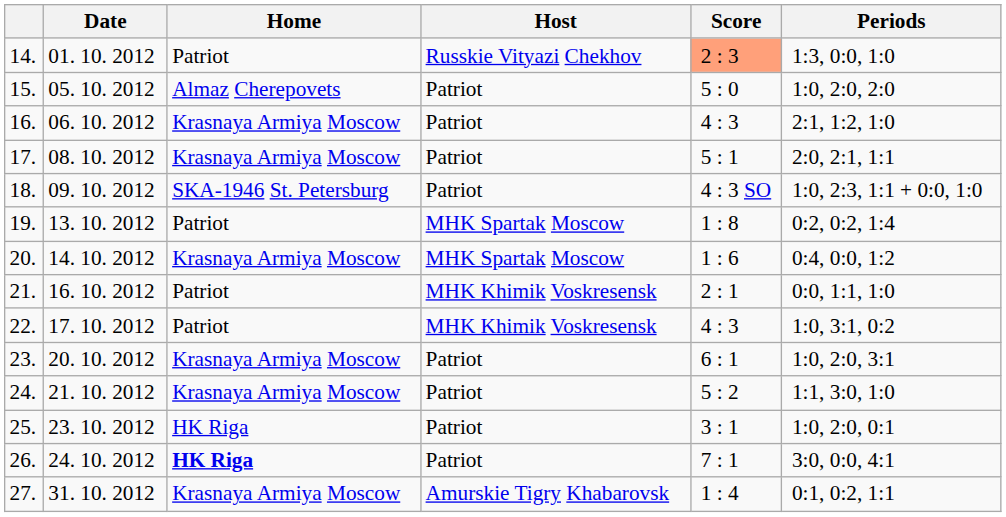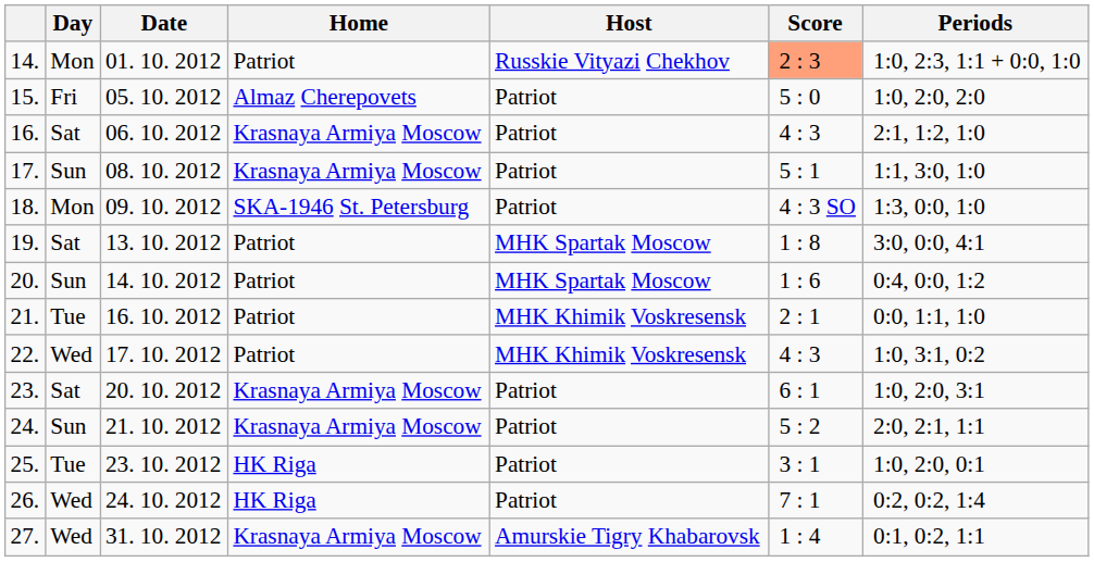+ column: Day | Mon | Fri | Sat | Sun | Mon | Sat | Sun | Tue | Wed | Sat | Sun | Tue | Wed | Wed
14. | Periods: 1:3, 0:0, 1:0 -> 1:0, 2:3, 1:1 + 0:0, 1:0
17. | Periods: 2:0, 2:1, 1:1 -> 1:1, 3:0, 1:0
18. | Periods: 1:0, 2:3, 1:1 + 0:0, 1:0 -> 1:3, 0:0, 1:0
19. | Periods: 0:2, 0:2, 1:4 -> 3:0, 0:0, 4:1
20. | Home: Krasnaya Armiya Moscow -> Patriot
24. | Periods: 1:1, 3:0, 1:0 -> 2:0, 2:1, 1:1
26. | Home: bold -> normal
26. | Periods: 3:0, 0:0, 4:1 -> 0:2, 0:2, 1:4
